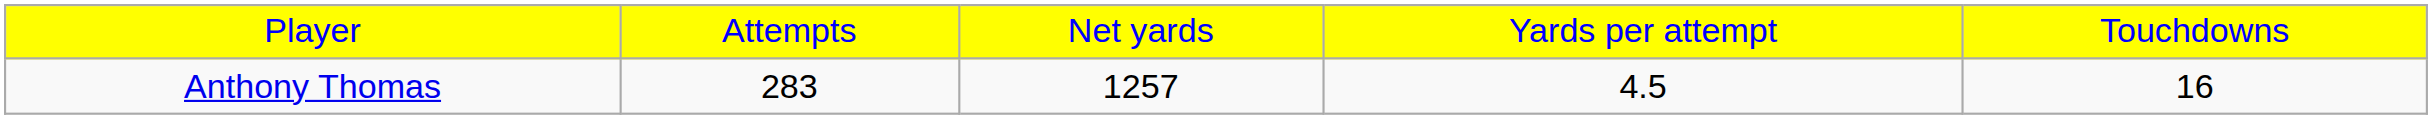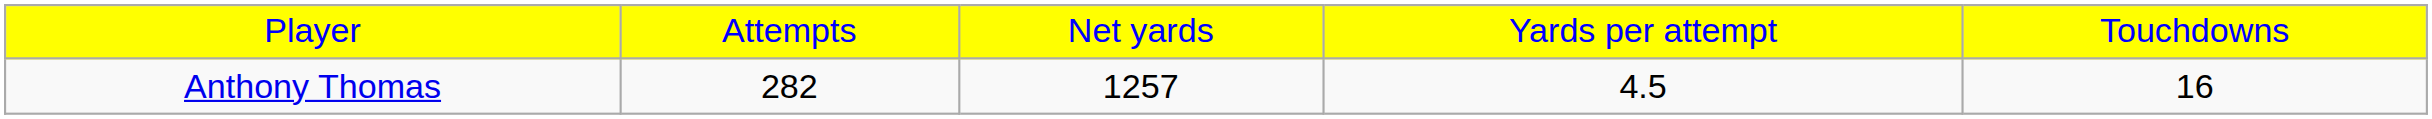Anthony Thomas | column 2: 283 -> 282
